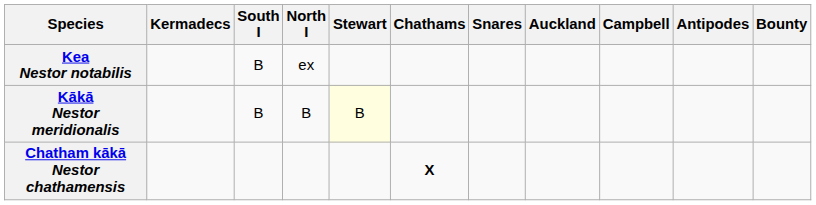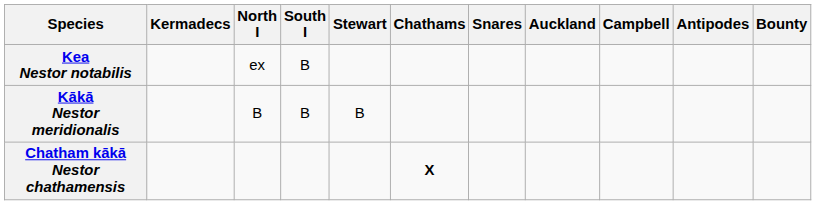columns swapped: North I <-> South I
Kākā Nestor meridionalis | Stewart: lightyellow background -> no background
